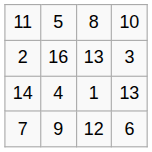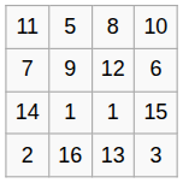rows swapped: 2 <-> 7
14 | column 2: 4 -> 1
14 | column 4: 13 -> 15
